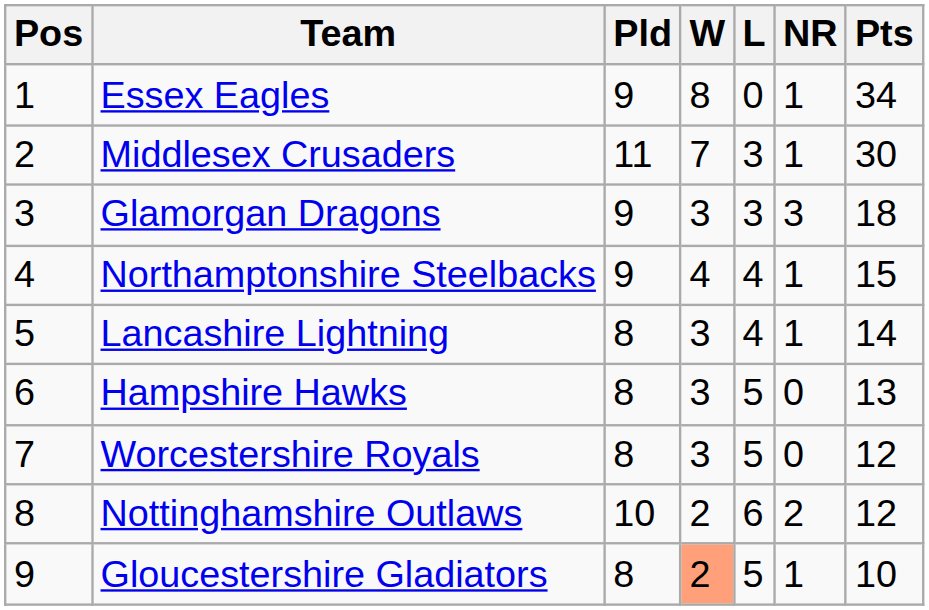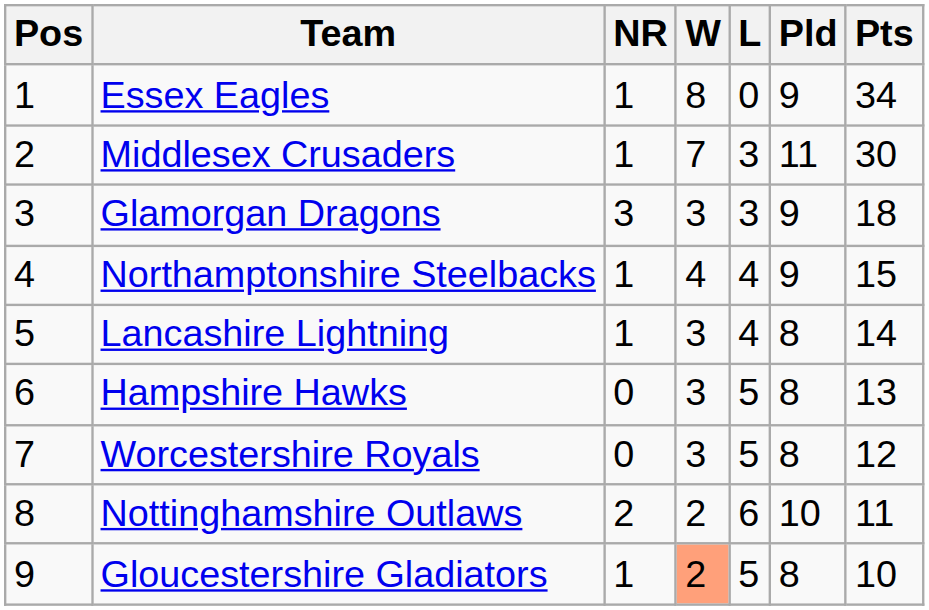columns swapped: Pld <-> NR
Nottinghamshire Outlaws | Pts: 12 -> 11
